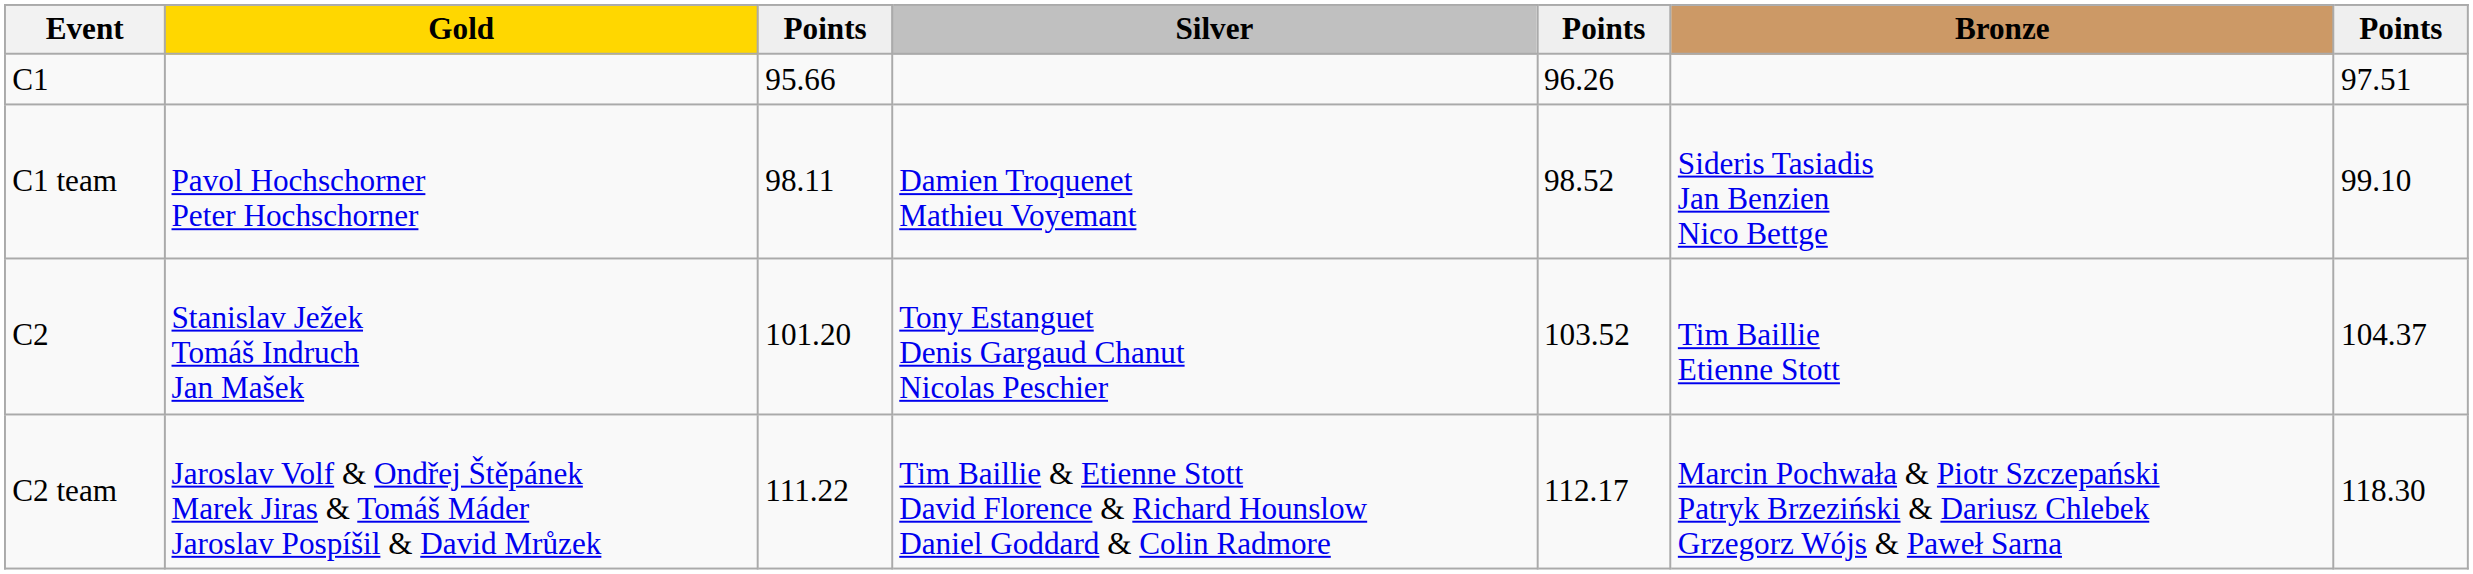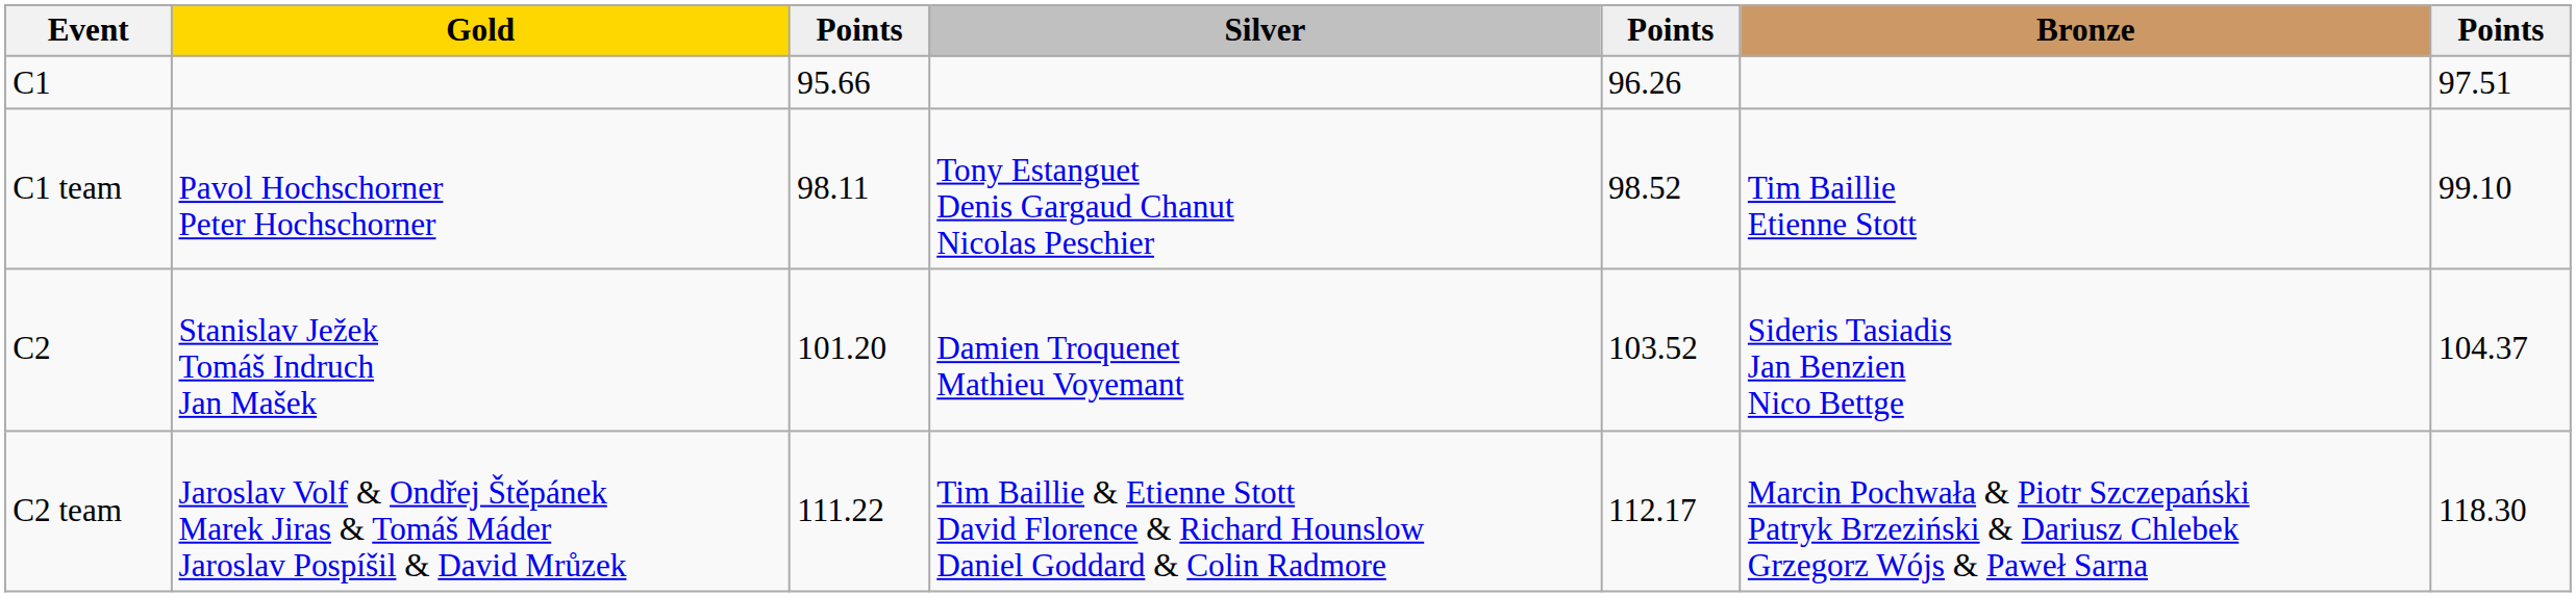C1 team | Silver: Damien Troquenet Mathieu Voyemant -> Tony Estanguet Denis Gargaud Chanut Nicolas Peschier
C1 team | Bronze: Sideris Tasiadis Jan Benzien Nico Bettge -> Tim Baillie Etienne Stott
C2 | Silver: Tony Estanguet Denis Gargaud Chanut Nicolas Peschier -> Damien Troquenet Mathieu Voyemant
C2 | Bronze: Tim Baillie Etienne Stott -> Sideris Tasiadis Jan Benzien Nico Bettge
